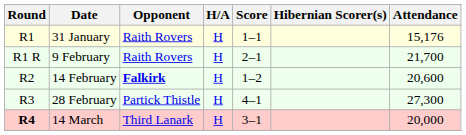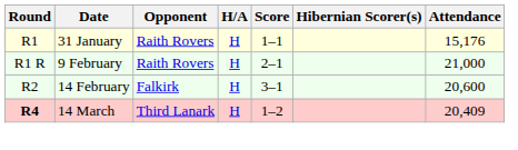9 February | Attendance: 21,700 -> 21,000
14 February | Opponent: bold -> normal
14 February | Score: 1–2 -> 3–1
- row: R3 | 28 February | Partick Thistle | H | 4–1 | 27,300
14 March | Score: 3–1 -> 1–2
14 March | Attendance: 20,000 -> 20,409
